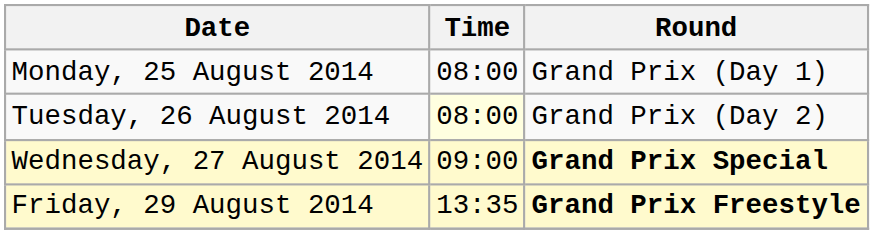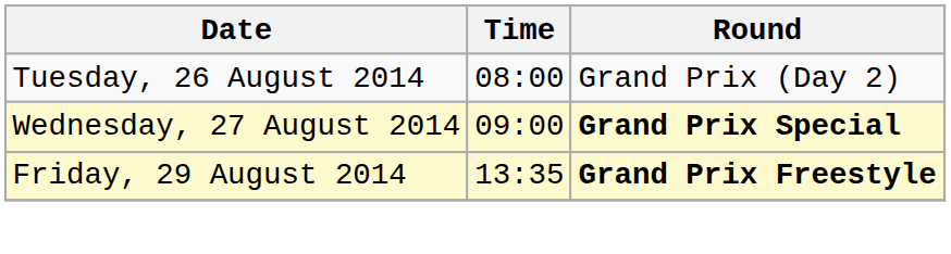- row: Monday, 25 August 2014 | 08:00 | Grand Prix (Day 1)
Tuesday, 26 August 2014 | Time: lightyellow background -> no background
